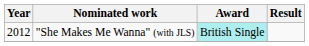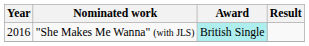"She Makes Me Wanna" (with JLS) | Year: 2012 -> 2016
